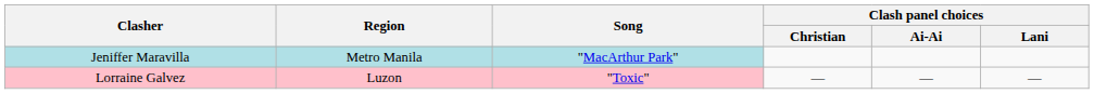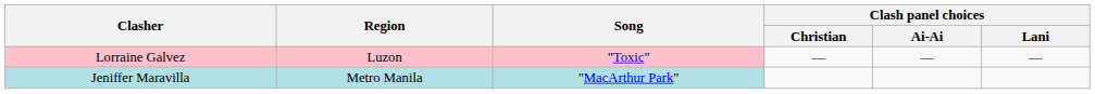rows swapped: Jeniffer Maravilla <-> Lorraine Galvez
